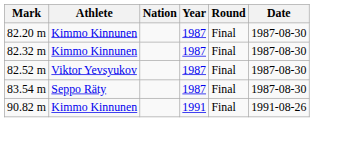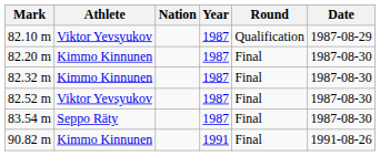+ row: 82.10 m | Viktor Yevsyukov | 1987 | Qualification | 1987-08-29
